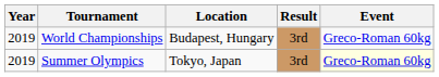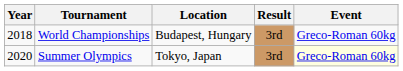World Championships | Year: 2019 -> 2018
Summer Olympics | Year: 2019 -> 2020
